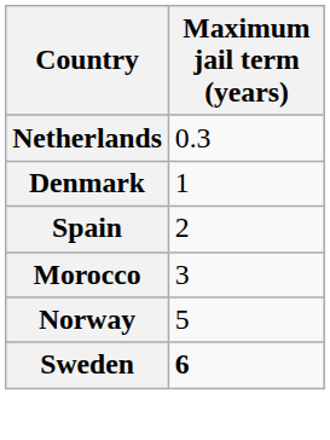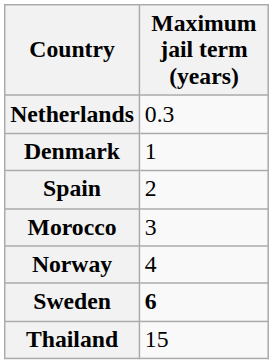Norway | Maximum jail term (years): 5 -> 4
+ row: Thailand | 15
